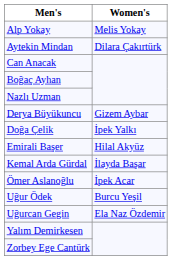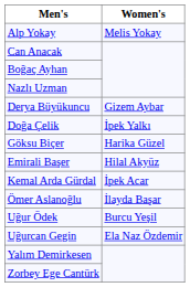- row: Aytekin Mindan | Dilara Çakırtürk
+ row: Göksu Biçer | Harika Güzel
Kemal Arda Gürdal | Women's: İlayda Başar -> İpek Acar
Ömer Aslanoğlu | Women's: İpek Acar -> İlayda Başar
